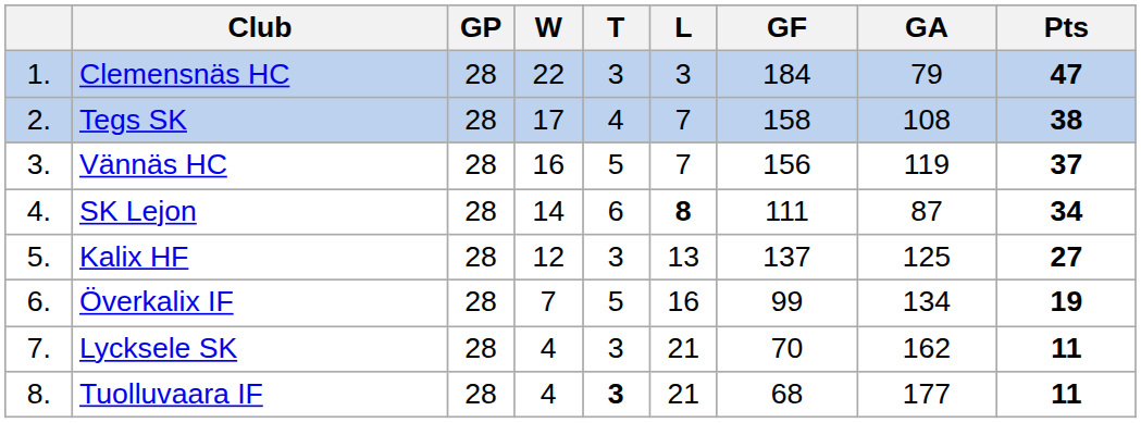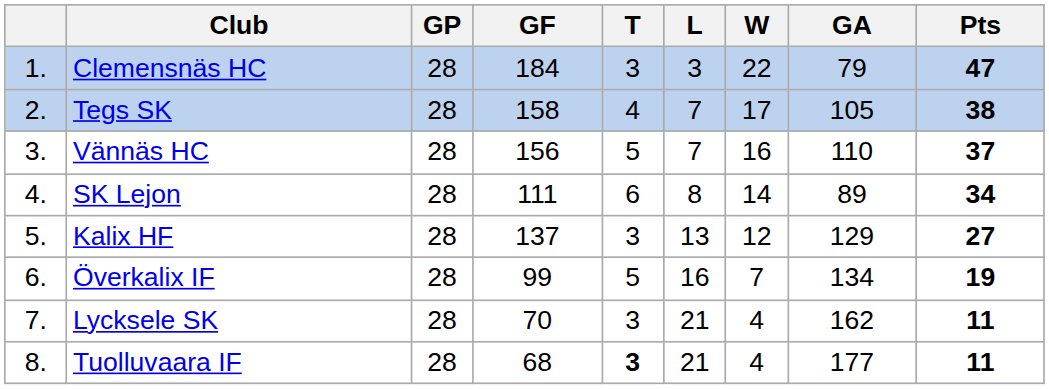columns swapped: W <-> GF
Tegs SK | GA: 108 -> 105
Vännäs HC | GA: 119 -> 110
SK Lejon | L: bold -> normal
SK Lejon | GA: 87 -> 89
Kalix HF | GA: 125 -> 129
